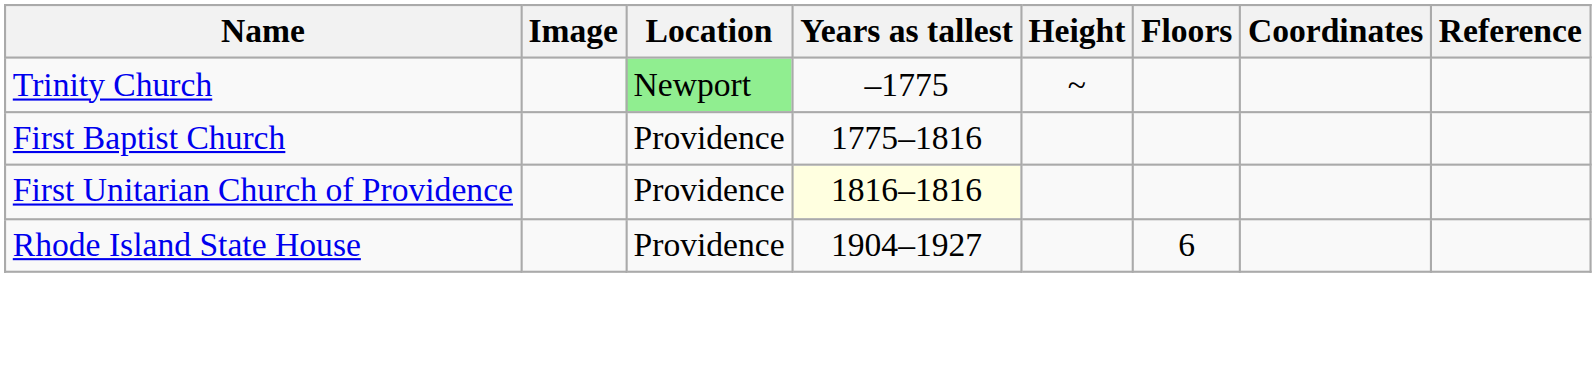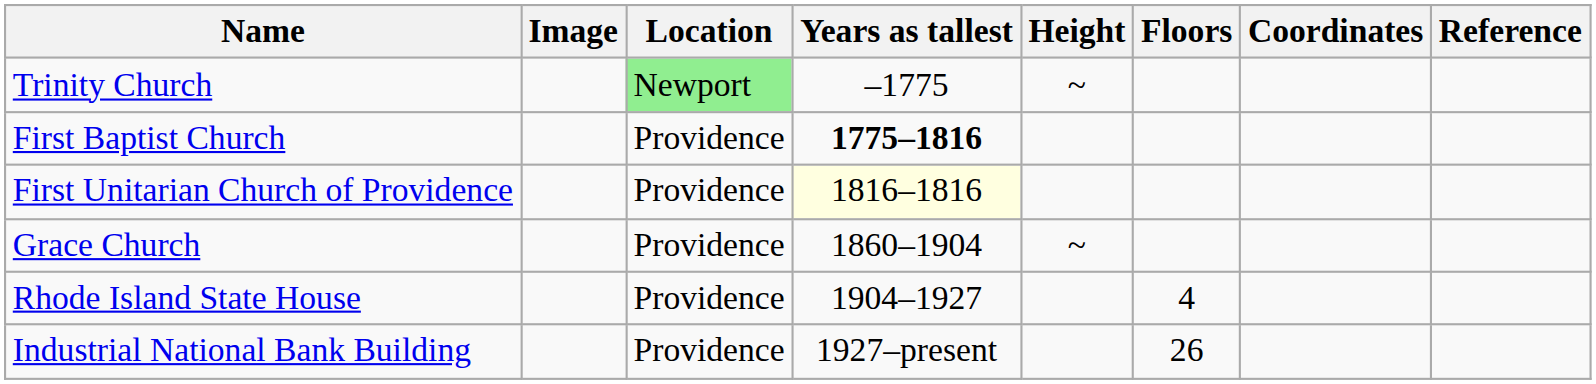First Baptist Church | Years as tallest: normal -> bold
+ row: Grace Church | Providence | 1860–1904 | ~
Rhode Island State House | Floors: 6 -> 4
+ row: Industrial National Bank Building | Providence | 1927–present | 26
